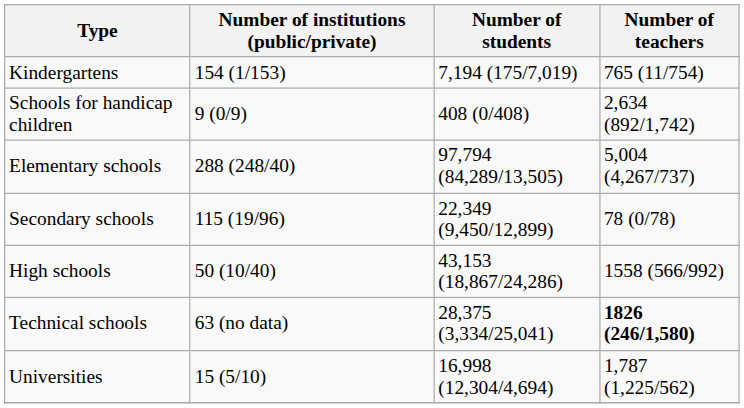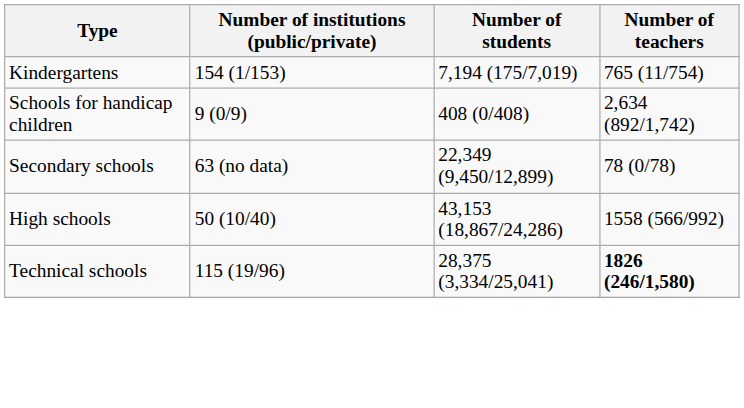- row: Elementary schools | 288 (248/40) | 97,794 (84,289/13,505) | 5,004 (4,267/737)
Secondary schools | Number of institutions (public/private): 115 (19/96) -> 63 (no data)
Technical schools | Number of institutions (public/private): 63 (no data) -> 115 (19/96)
- row: Universities | 15 (5/10) | 16,998 (12,304/4,694) | 1,787 (1,225/562)
